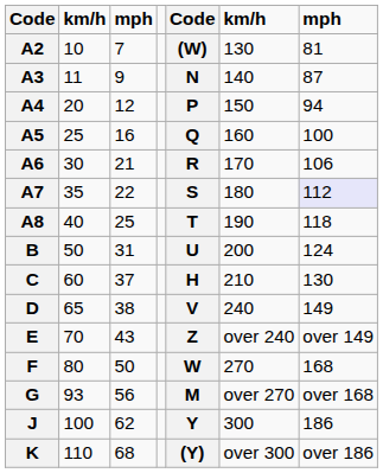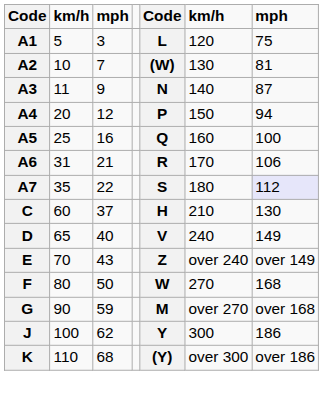+ row: A1 | 5 | 3 | L | 120 | 75
A6 | column 2: 30 -> 31
- row: A8 | 40 | 25 | T | 190 | 118
- row: B | 50 | 31 | U | 200 | 124
D | column 3: 38 -> 40
G | column 2: 93 -> 90
G | column 3: 56 -> 59
